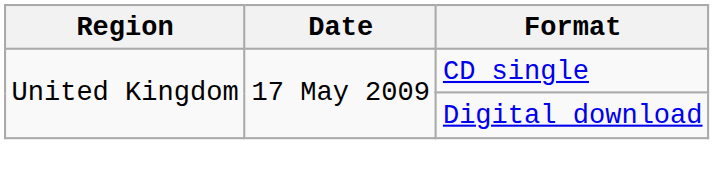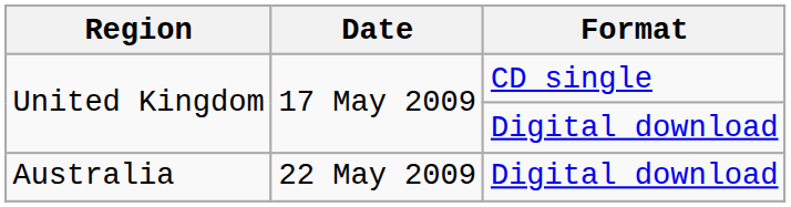+ row: Australia | 22 May 2009 | Digital download
